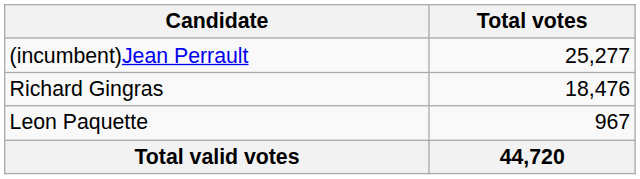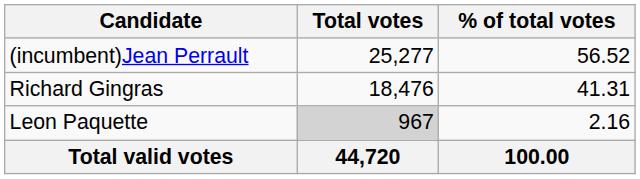+ column: % of total votes | 56.52 | 41.31 | 2.16 | 100.00
Leon Paquette | Total votes: no background -> lightgrey background
